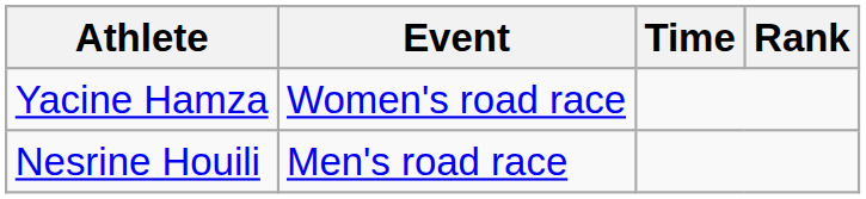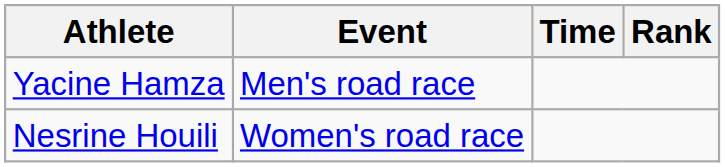Yacine Hamza | Event: Women's road race -> Men's road race
Nesrine Houili | Event: Men's road race -> Women's road race
